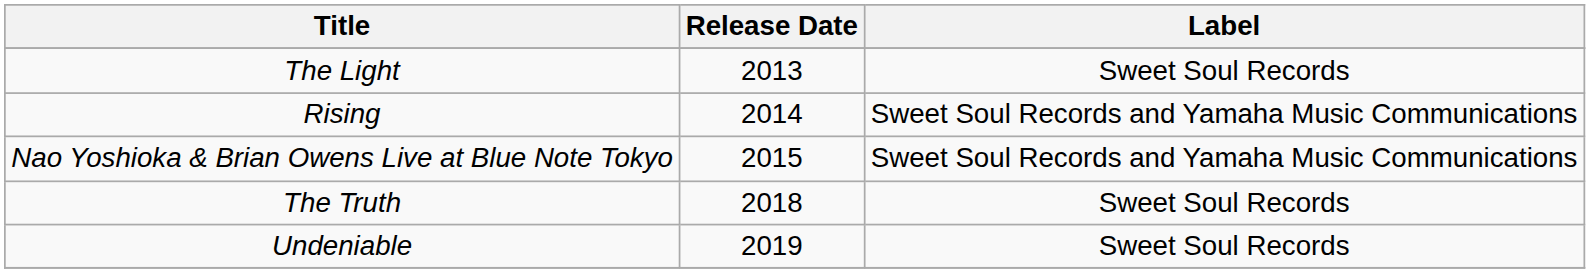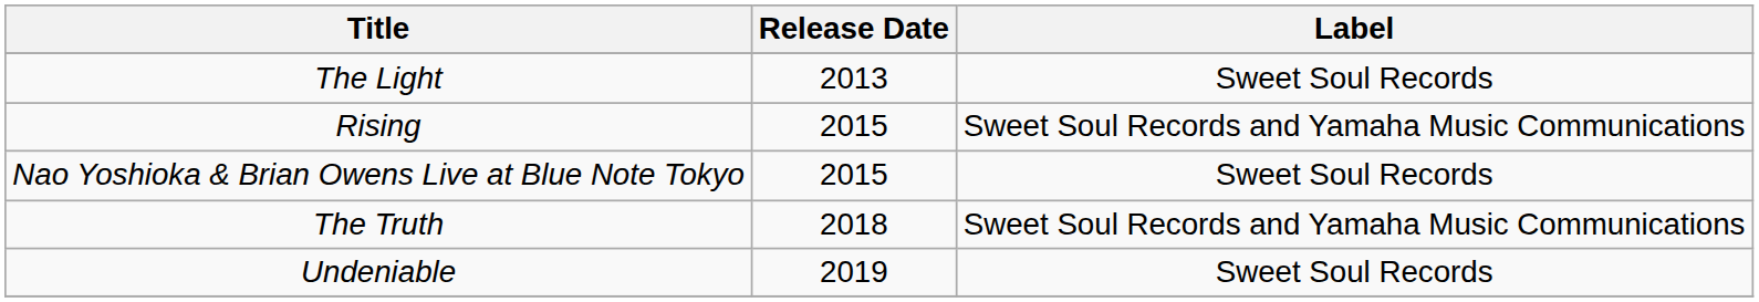Rising | Release Date: 2014 -> 2015
Nao Yoshioka & Brian Owens Live at Blue Note Tokyo | Label: Sweet Soul Records and Yamaha Music Communications -> Sweet Soul Records
The Truth | Label: Sweet Soul Records -> Sweet Soul Records and Yamaha Music Communications
